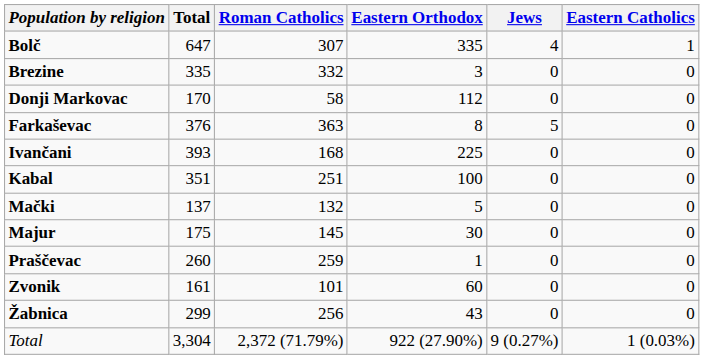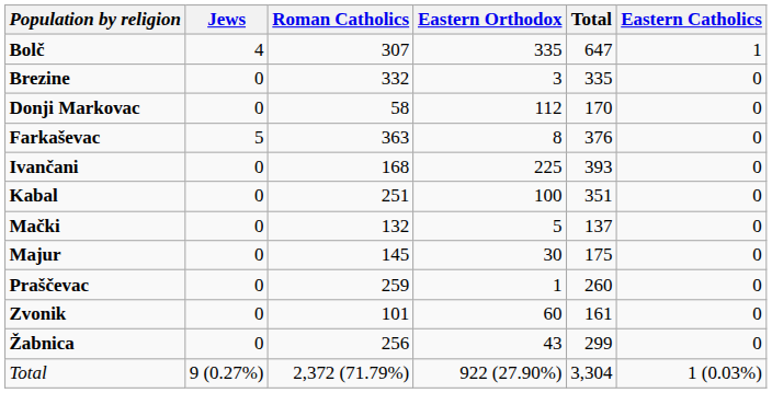columns swapped: Total <-> Jews
